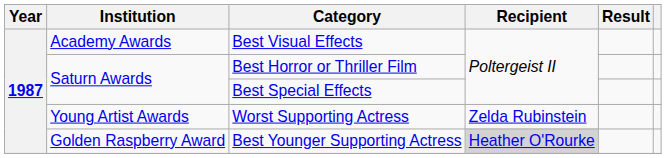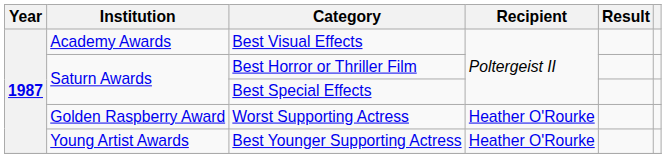Worst Supporting Actress | Institution: Young Artist Awards -> Golden Raspberry Award
Worst Supporting Actress | Recipient: Zelda Rubinstein -> Heather O'Rourke
Best Younger Supporting Actress | Institution: Golden Raspberry Award -> Young Artist Awards
Best Younger Supporting Actress | Recipient: lightgrey background -> no background
